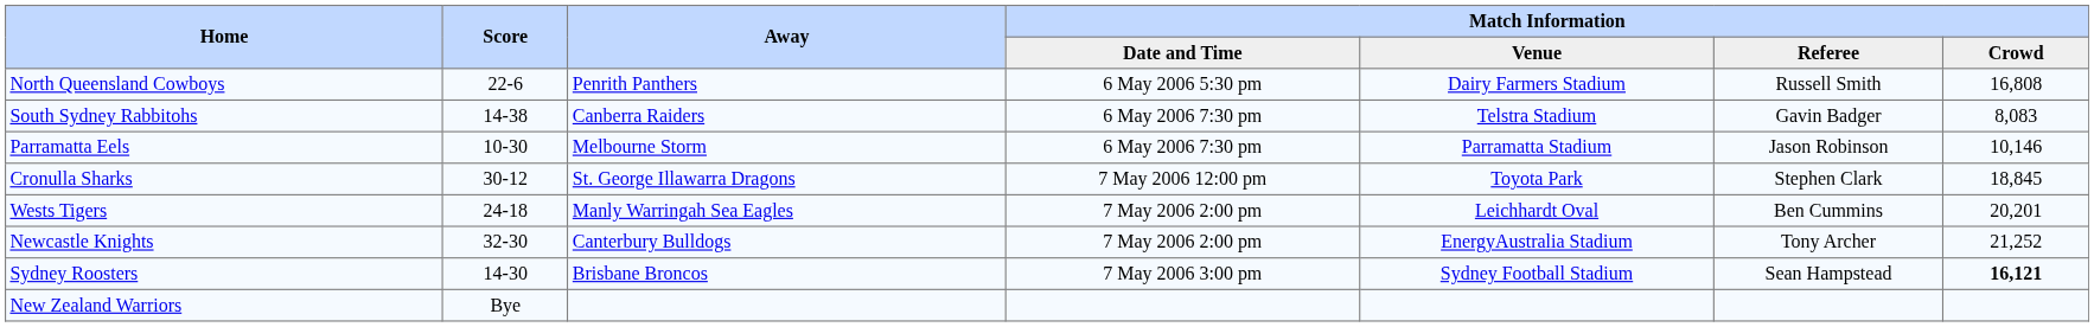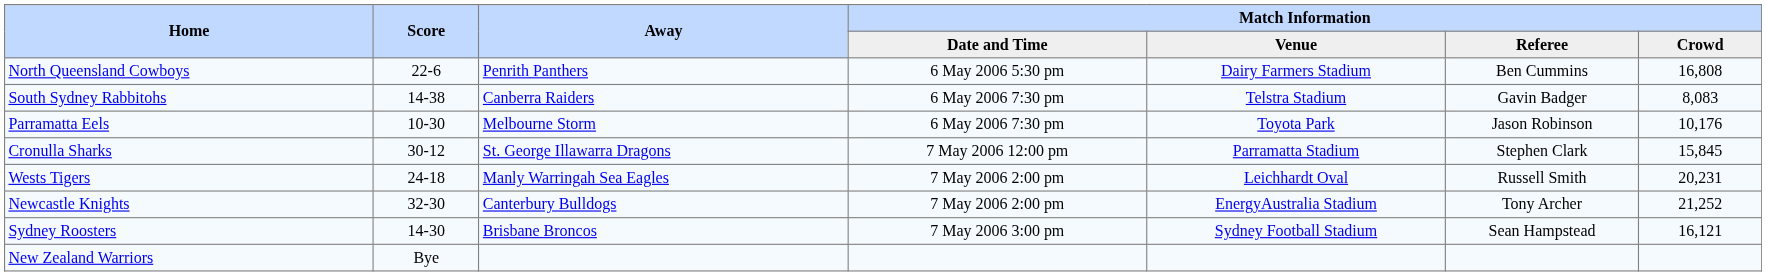North Queensland Cowboys | Match Information / Referee: Russell Smith -> Ben Cummins
Parramatta Eels | Match Information / Venue: Parramatta Stadium -> Toyota Park
Parramatta Eels | Match Information / Crowd: 10,146 -> 10,176
Cronulla Sharks | Match Information / Venue: Toyota Park -> Parramatta Stadium
Cronulla Sharks | Match Information / Crowd: 18,845 -> 15,845
Wests Tigers | Match Information / Referee: Ben Cummins -> Russell Smith
Wests Tigers | Match Information / Crowd: 20,201 -> 20,231
Sydney Roosters | Match Information / Crowd: bold -> normal
